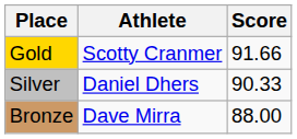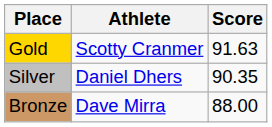Gold | Score: 91.66 -> 91.63
Silver | Score: 90.33 -> 90.35
